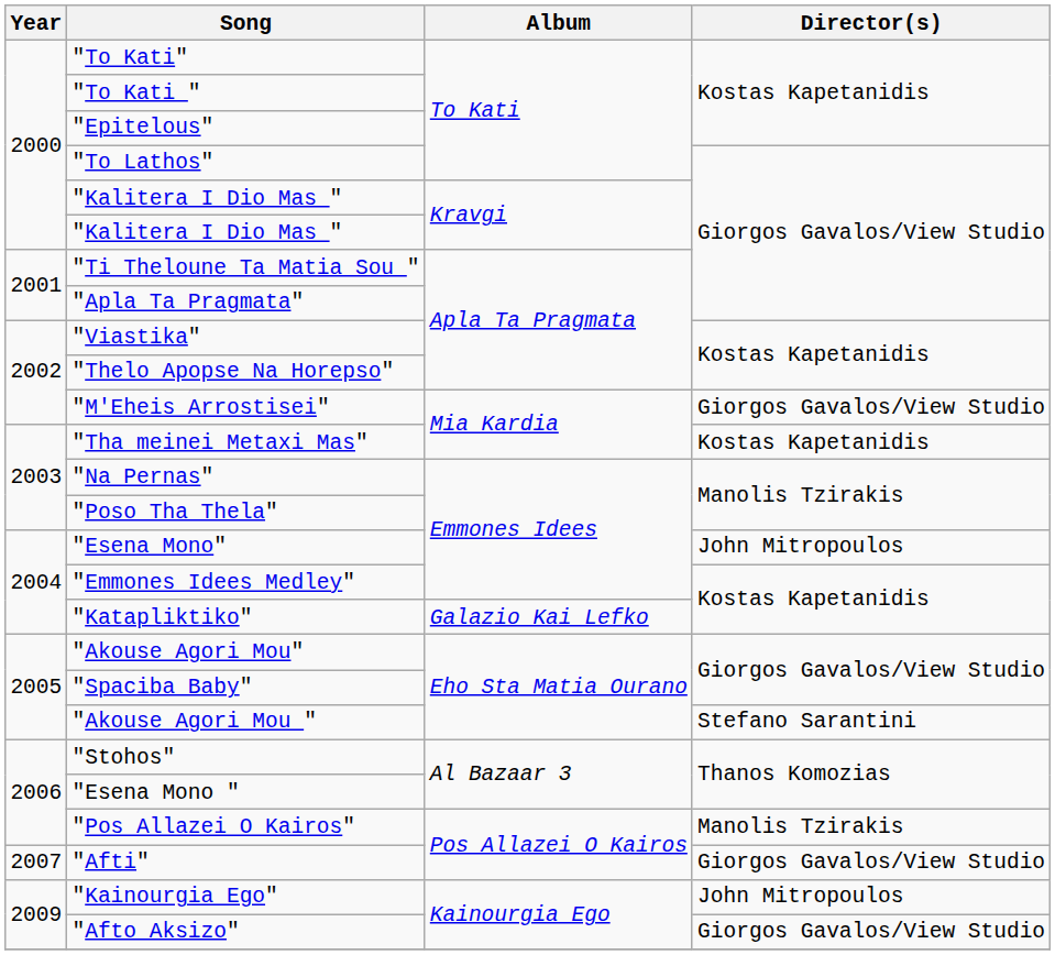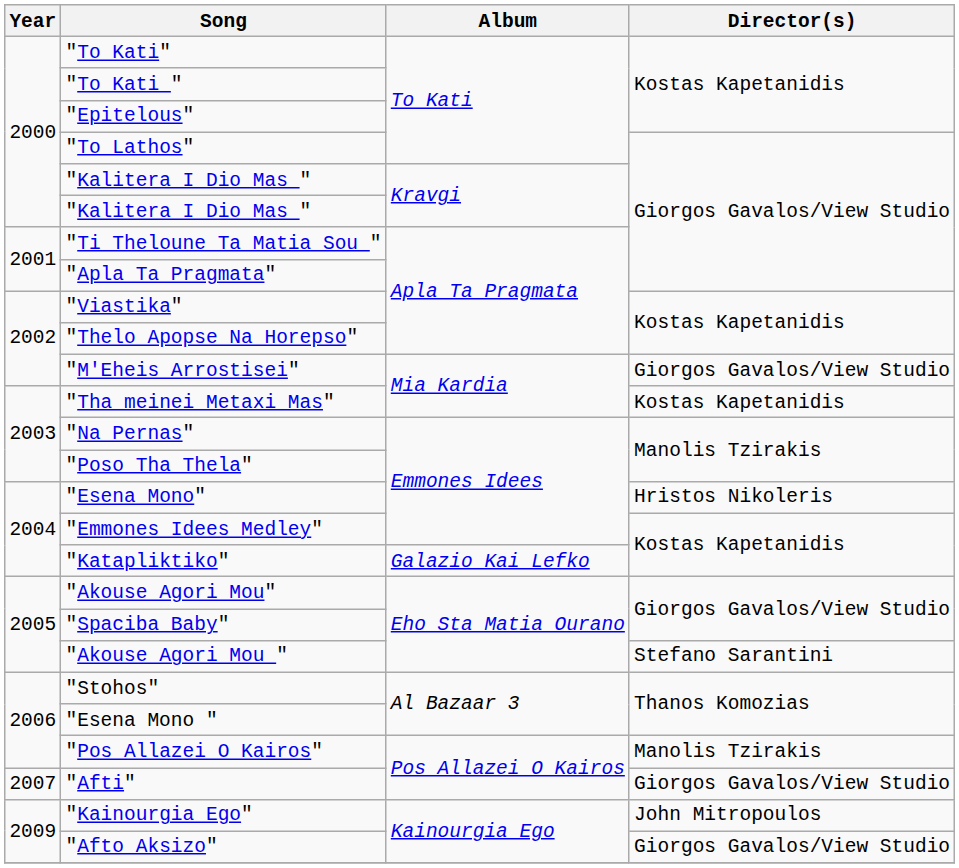"Esena Mono" | Director(s): John Mitropoulos -> Hristos Nikoleris
